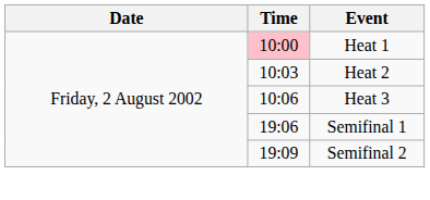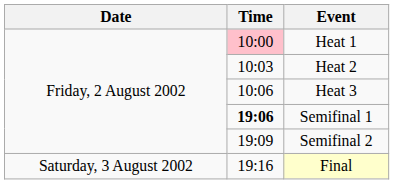Semifinal 1 | Time: normal -> bold
+ row: Saturday, 3 August 2002 | 19:16 | Final
